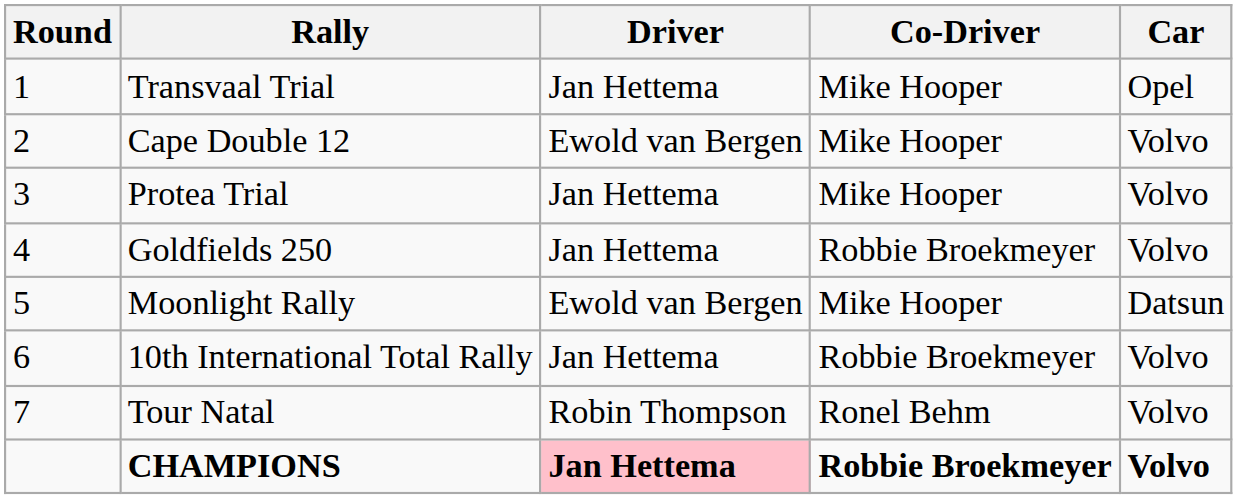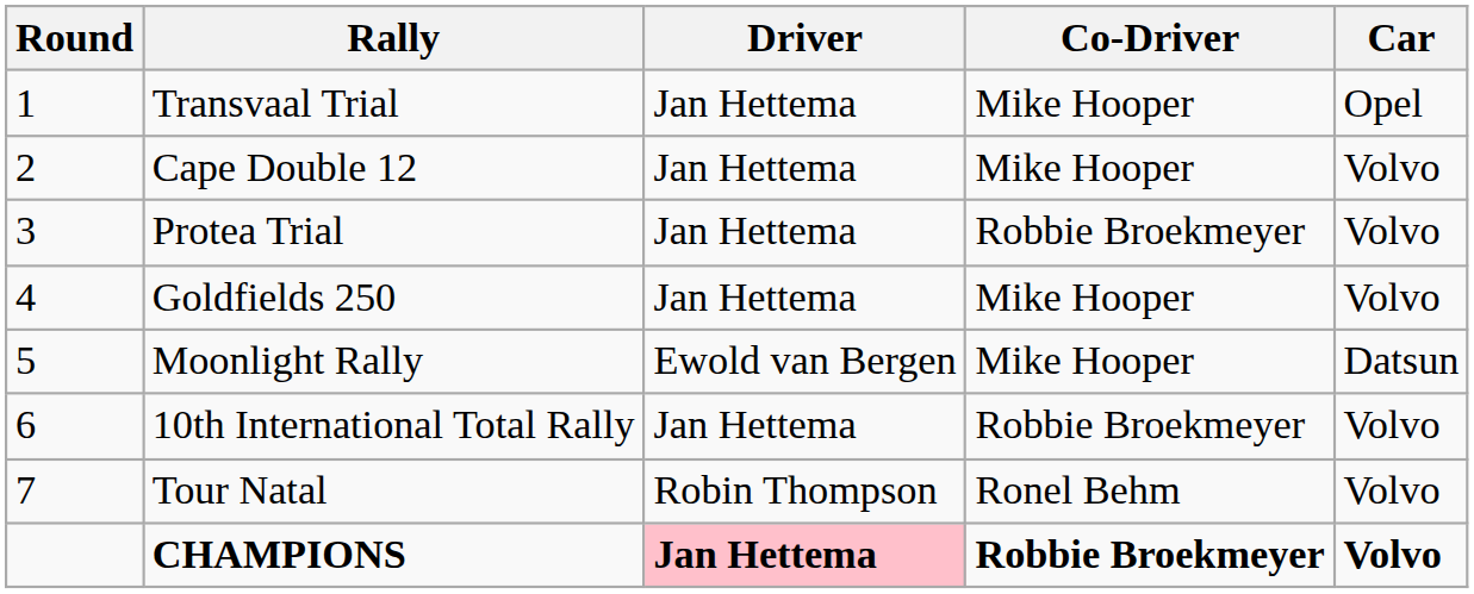Cape Double 12 | Driver: Ewold van Bergen -> Jan Hettema
Protea Trial | Co-Driver: Mike Hooper -> Robbie Broekmeyer
Goldfields 250 | Co-Driver: Robbie Broekmeyer -> Mike Hooper
